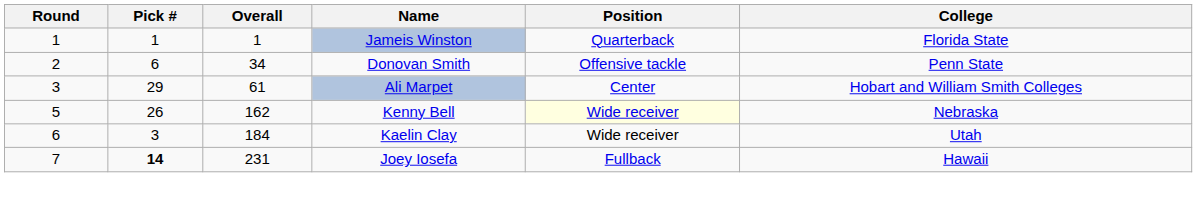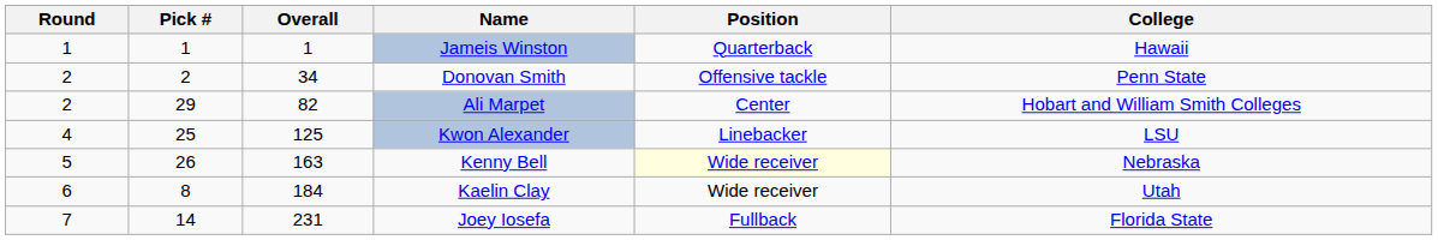Jameis Winston | College: Florida State -> Hawaii
Donovan Smith | Pick #: 6 -> 2
Ali Marpet | Round: 3 -> 2
Ali Marpet | Overall: 61 -> 82
+ row: 4 | 25 | 125 | Kwon Alexander | Linebacker | LSU
Kenny Bell | Overall: 162 -> 163
Kaelin Clay | Pick #: 3 -> 8
Joey Iosefa | Pick #: bold -> normal
Joey Iosefa | College: Hawaii -> Florida State
